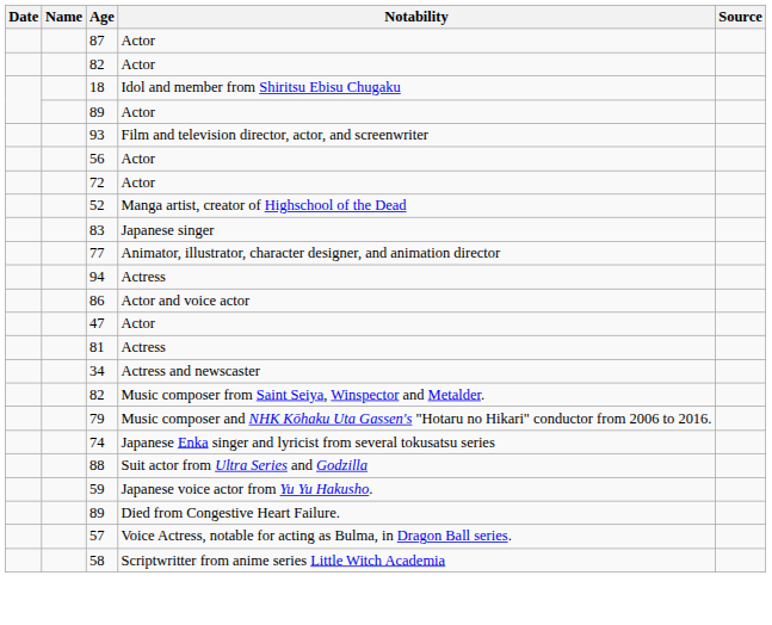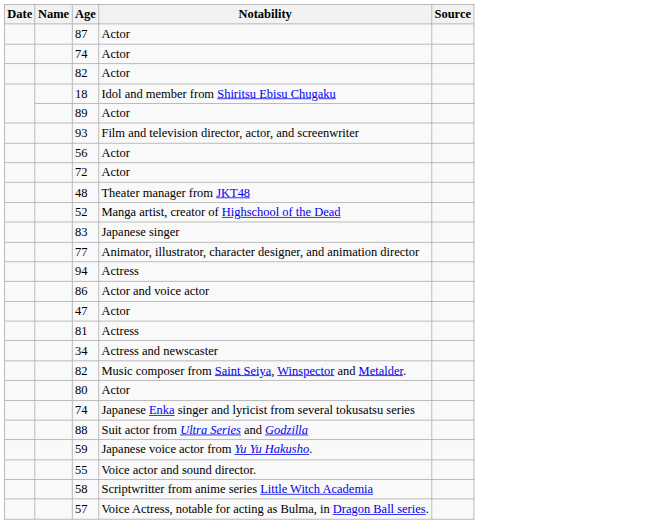+ row: 74 | Actor
+ row: 48 | Theater manager from JKT48
+ row: 80 | Actor
- row: 79 | Music composer and NHK Kōhaku Uta Gassen's "Hotaru no Hikari" conductor from 2006 to 2016.
+ row: 55 | Voice actor and sound director.
- row: 89 | Died from Congestive Heart Failure.
rows swapped: 57 <-> 58
